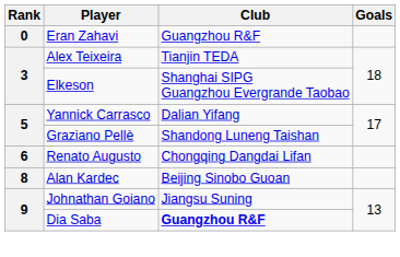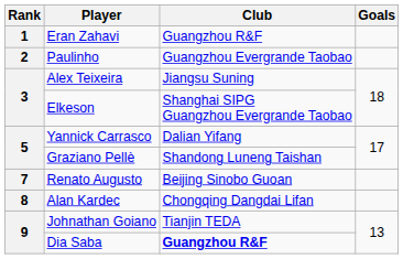Eran Zahavi | Rank: 0 -> 1
+ row: 2 | Paulinho | Guangzhou Evergrande Taobao
Alex Teixeira | Club: Tianjin TEDA -> Jiangsu Suning
Renato Augusto | Rank: 6 -> 7
Renato Augusto | Club: Chongqing Dangdai Lifan -> Beijing Sinobo Guoan
Alan Kardec | Club: Beijing Sinobo Guoan -> Chongqing Dangdai Lifan
Johnathan Goiano | Club: Jiangsu Suning -> Tianjin TEDA
